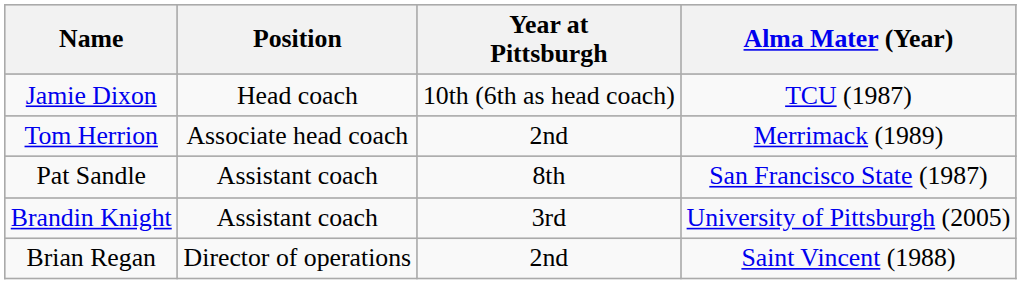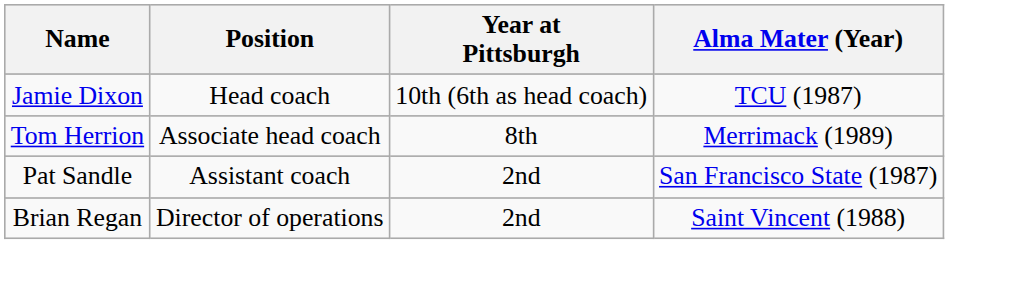Tom Herrion | Year at Pittsburgh: 2nd -> 8th
Pat Sandle | Year at Pittsburgh: 8th -> 2nd
- row: Brandin Knight | Assistant coach | 3rd | University of Pittsburgh (2005)
